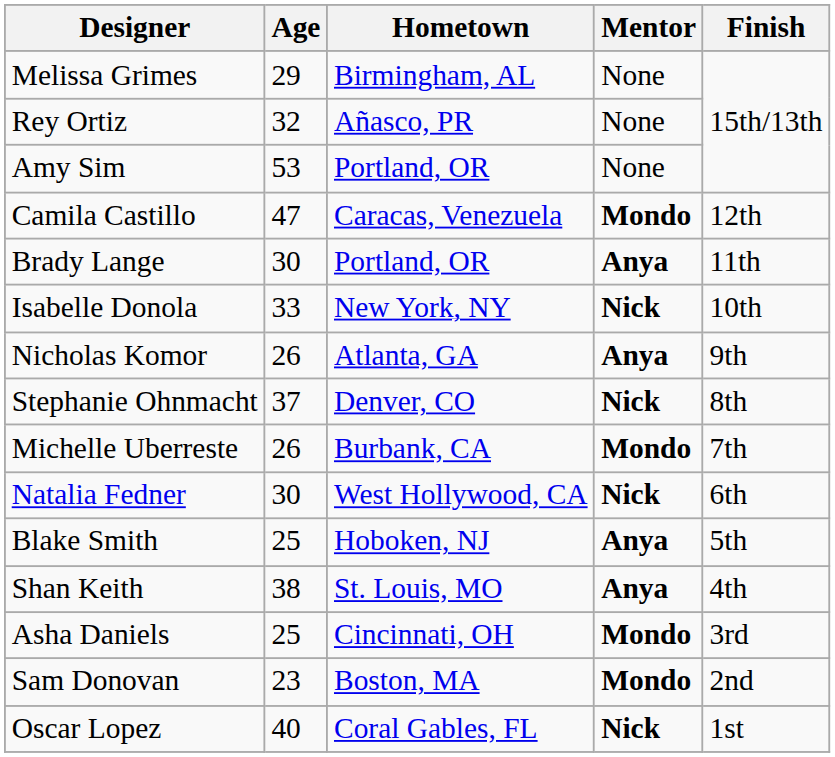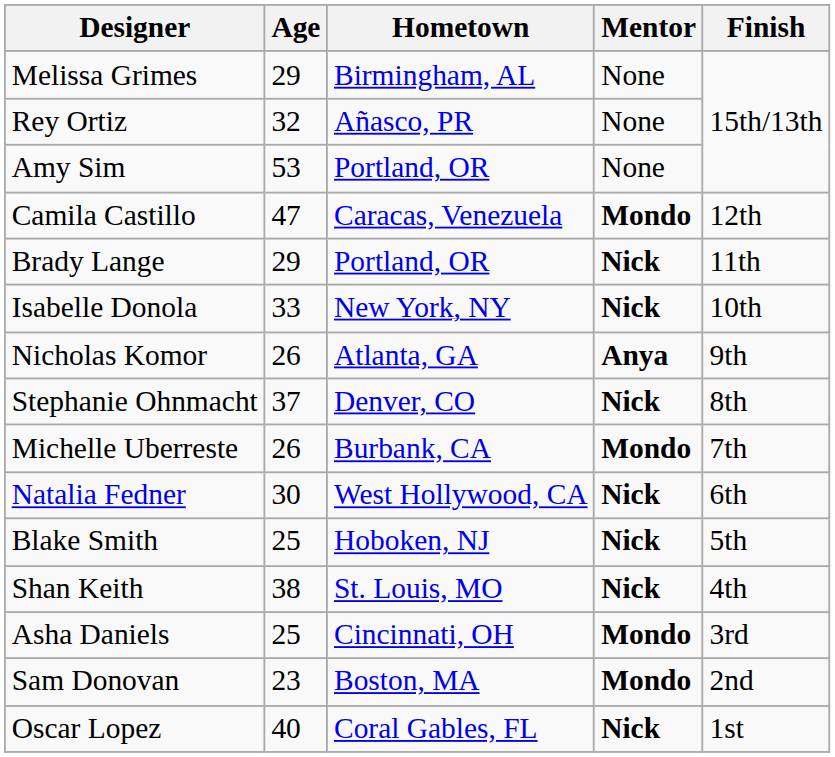Brady Lange | Age: 30 -> 29
Brady Lange | Mentor: Anya -> Nick
Blake Smith | Mentor: Anya -> Nick
Shan Keith | Mentor: Anya -> Nick
